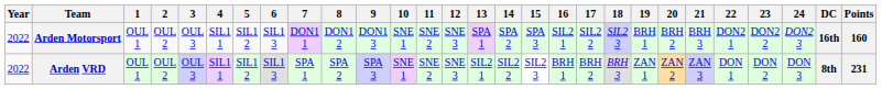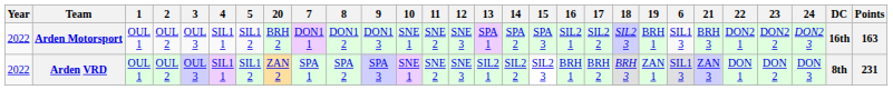columns swapped: 6 <-> 20
Arden Motorsport | Points: 160 -> 163
